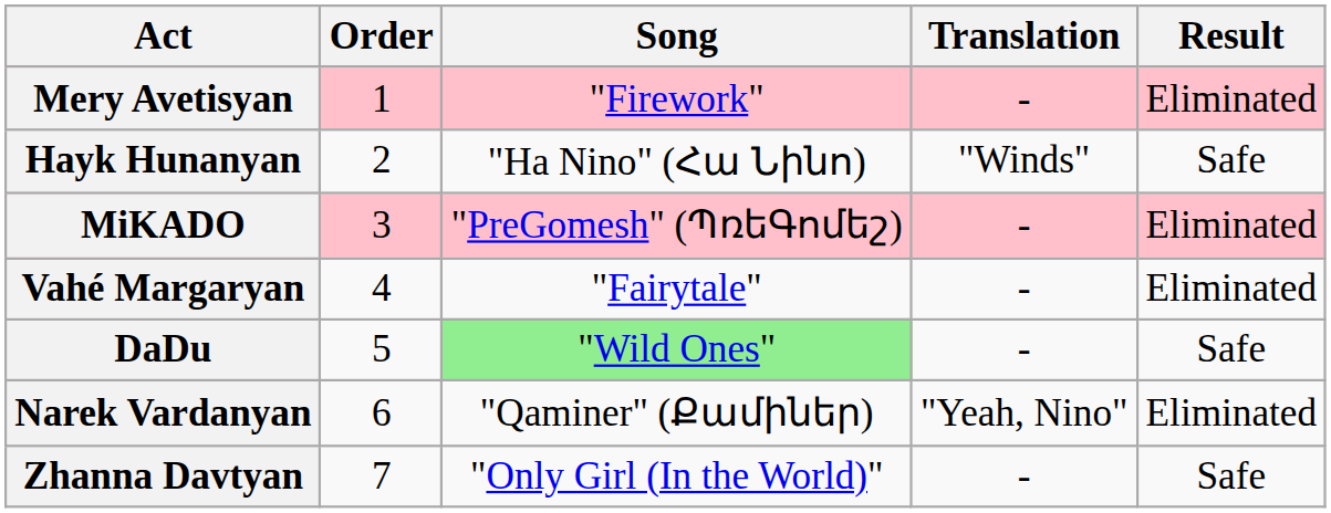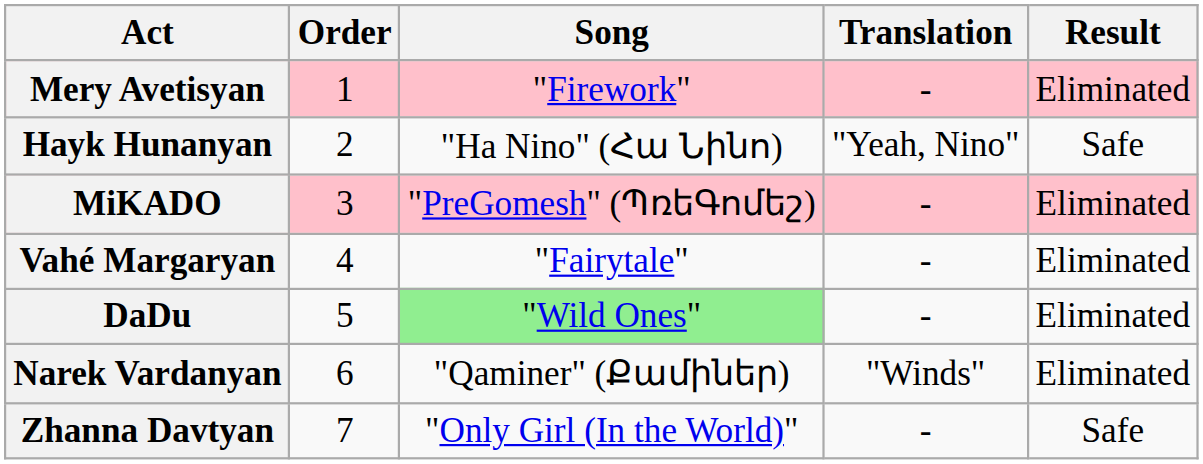Hayk Hunanyan | Translation: "Winds" -> "Yeah, Nino"
DaDu | Result: Safe -> Eliminated
Narek Vardanyan | Translation: "Yeah, Nino" -> "Winds"
